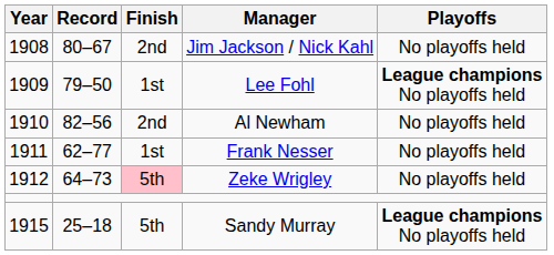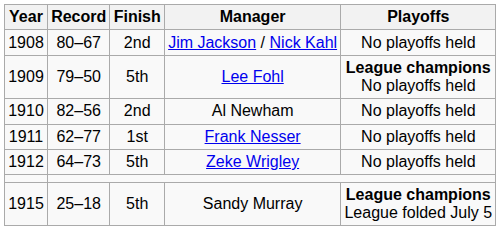Lee Fohl | Finish: 1st -> 5th
Zeke Wrigley | Finish: pink background -> no background
Sandy Murray | Playoffs: League champions No playoffs held -> League champions League folded July 5
